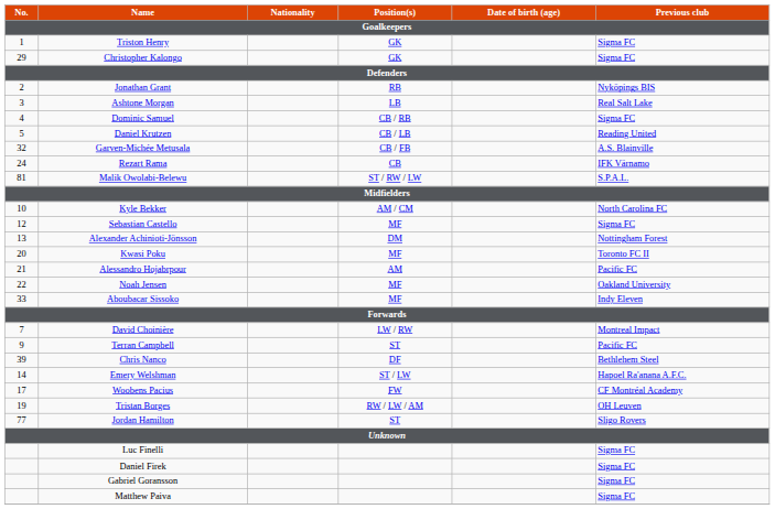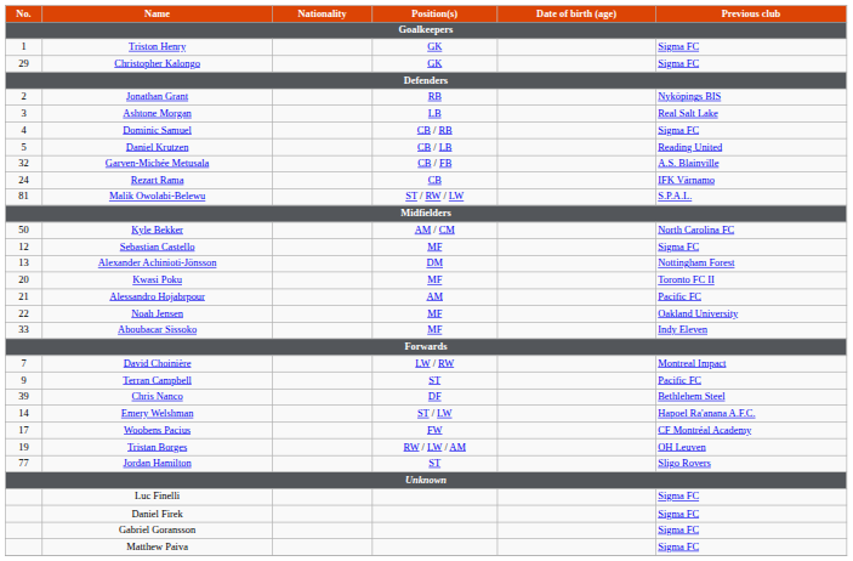Kyle Bekker | No.: 10 -> 50
